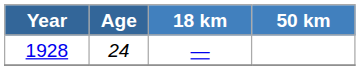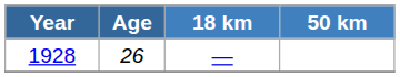1928 | Age: 24 -> 26
